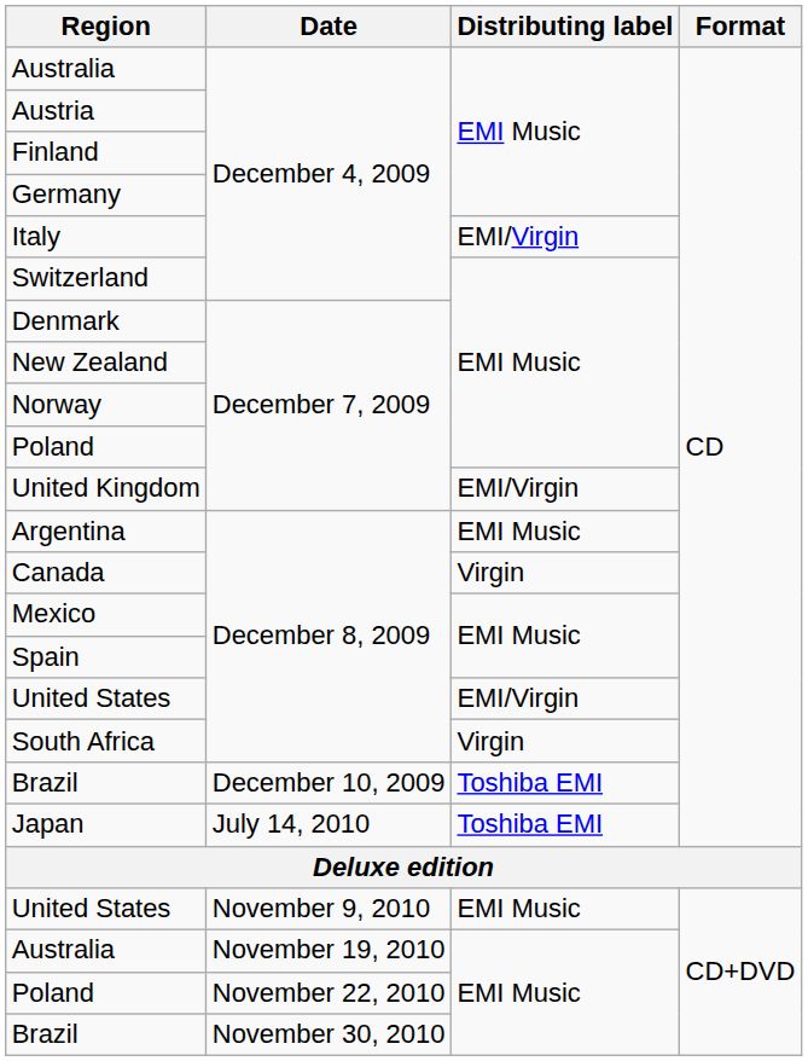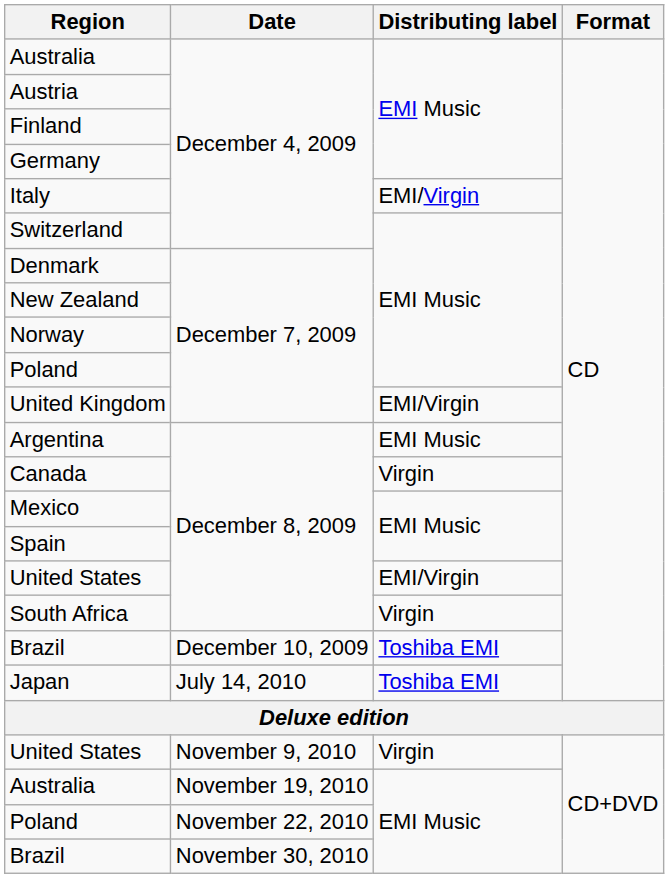United States / November 9, 2010 | Distributing label: EMI Music -> Virgin
